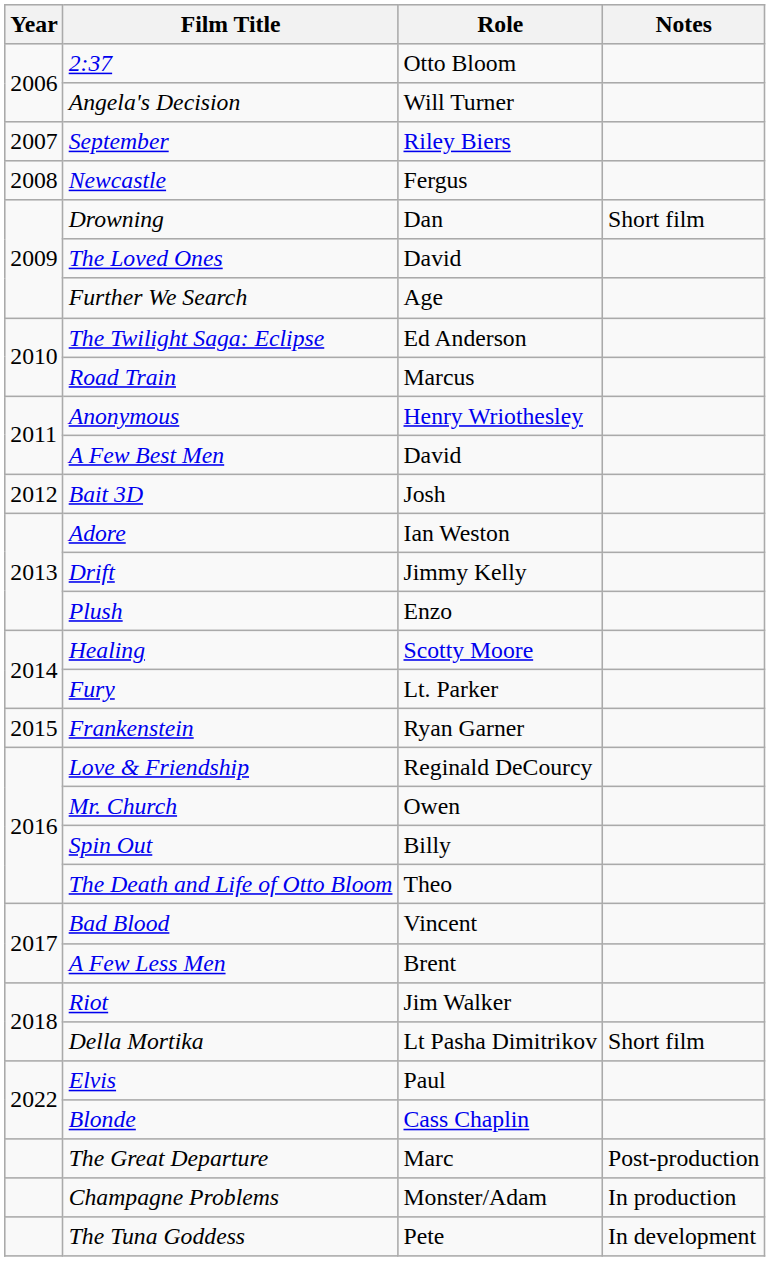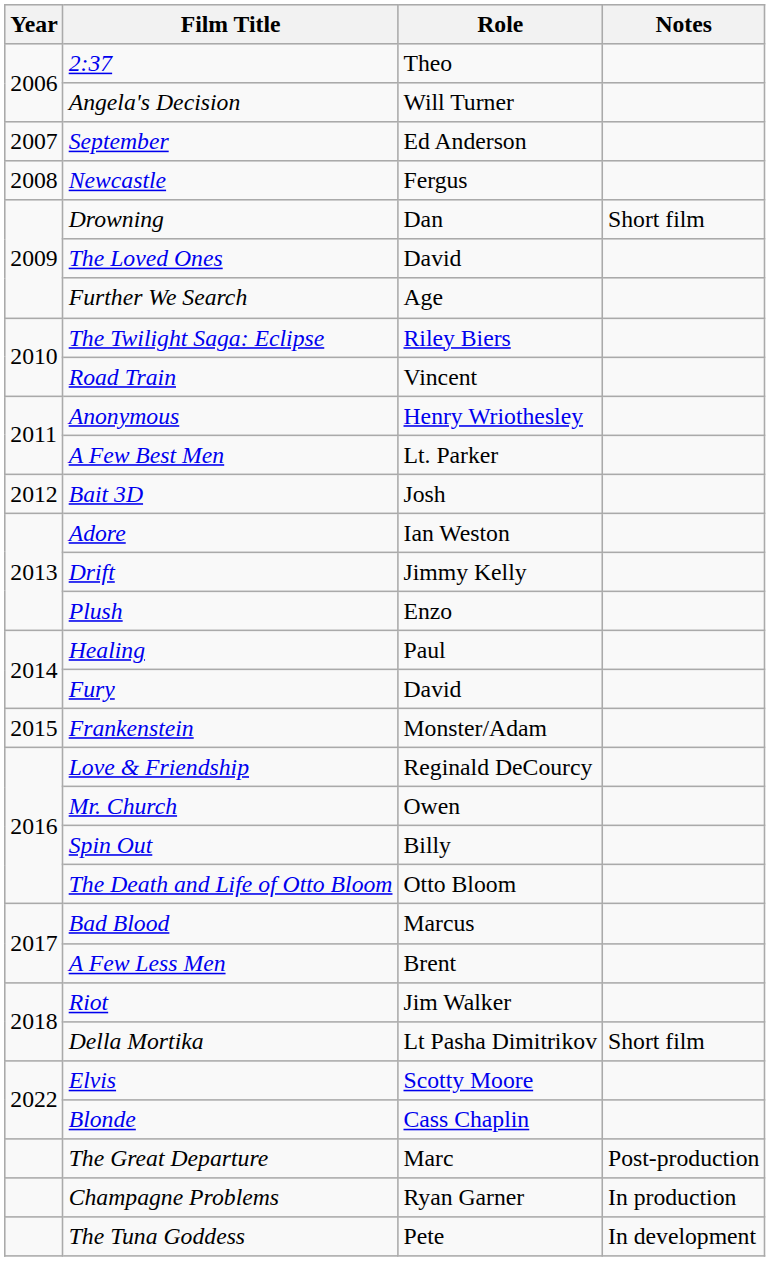2:37 | Role: Otto Bloom -> Theo
September | Role: Riley Biers -> Ed Anderson
The Twilight Saga: Eclipse | Role: Ed Anderson -> Riley Biers
Road Train | Role: Marcus -> Vincent
A Few Best Men | Role: David -> Lt. Parker
Healing | Role: Scotty Moore -> Paul
Fury | Role: Lt. Parker -> David
Frankenstein | Role: Ryan Garner -> Monster/Adam
The Death and Life of Otto Bloom | Role: Theo -> Otto Bloom
Bad Blood | Role: Vincent -> Marcus
Elvis | Role: Paul -> Scotty Moore
Champagne Problems | Role: Monster/Adam -> Ryan Garner
